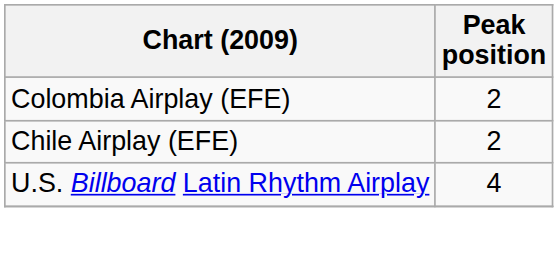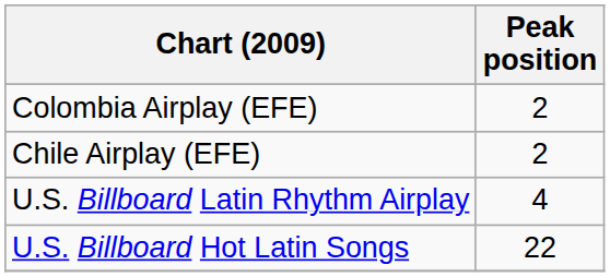+ row: U.S. Billboard Hot Latin Songs | 22
